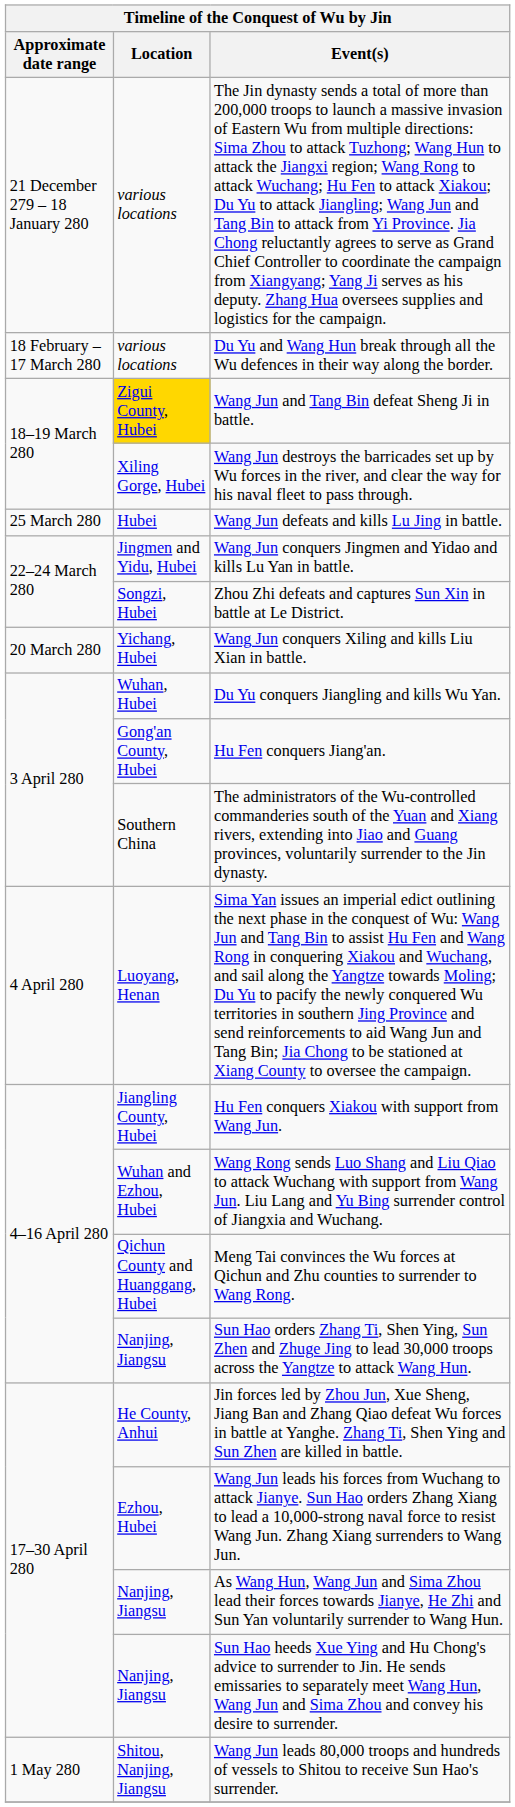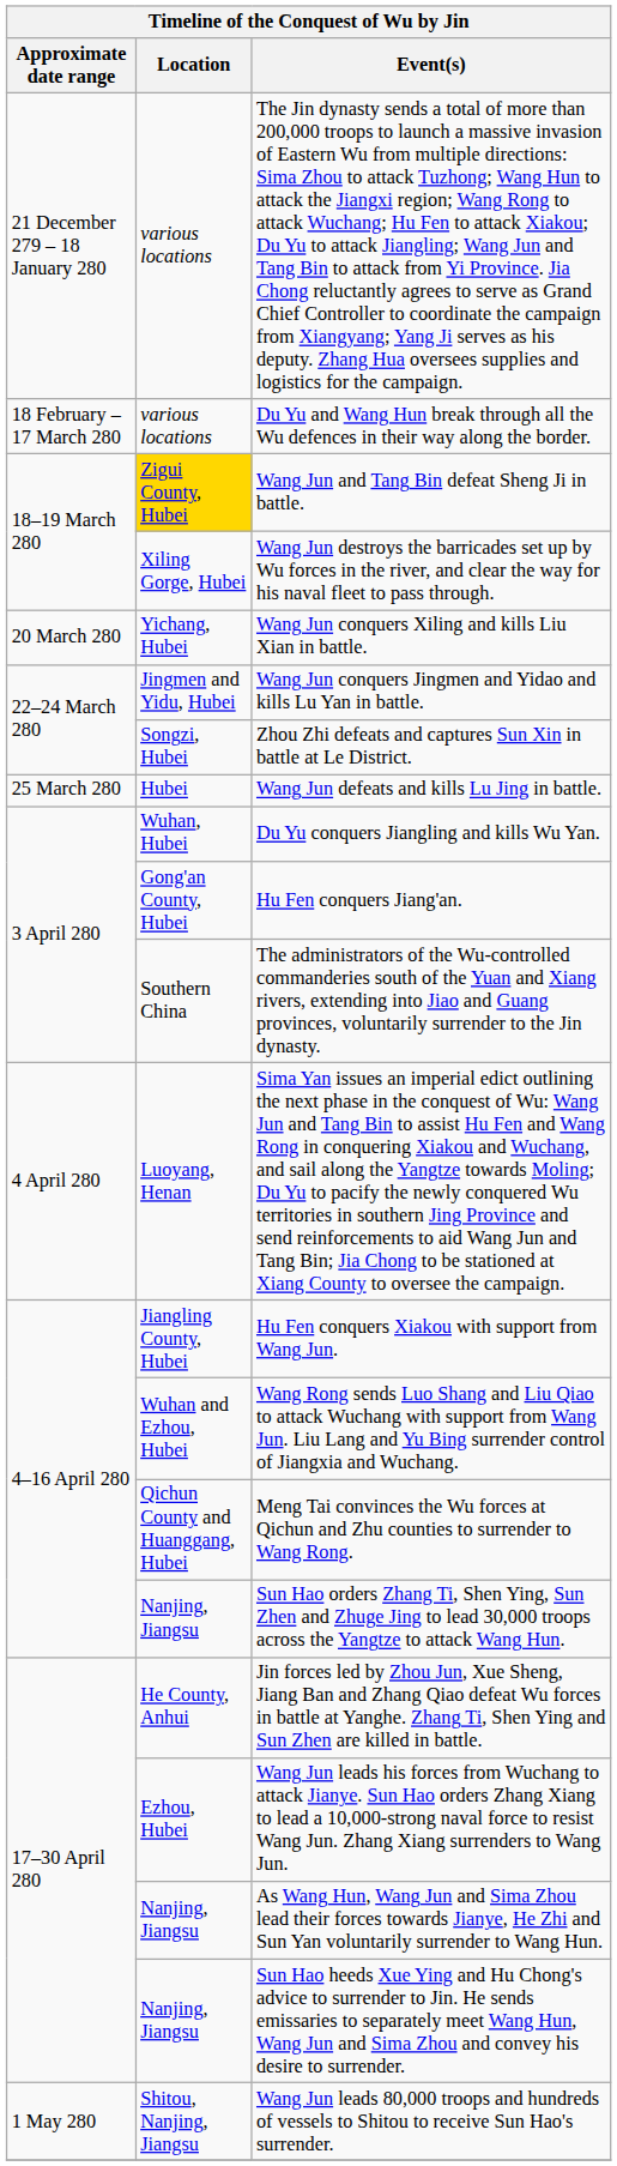rows swapped: Wang Jun conquers Xiling and kills Liu Xian in battle. <-> Wang Jun defeats and kills Lu Jing in battle.
